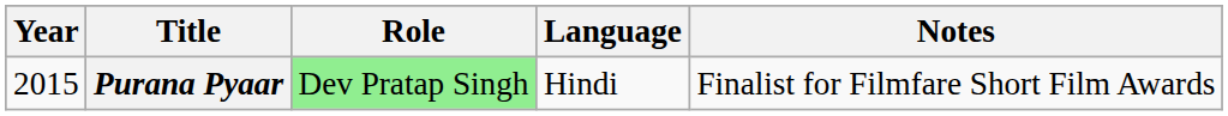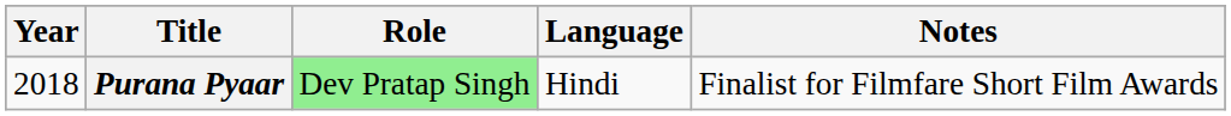Purana Pyaar | Year: 2015 -> 2018
